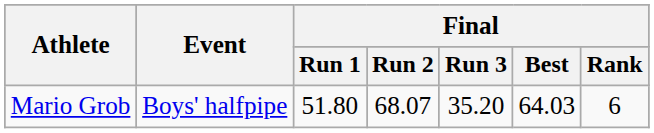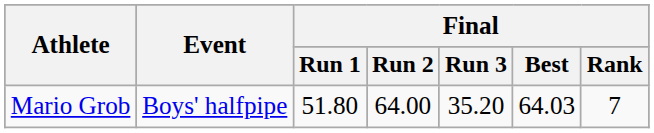Mario Grob | Final / Run 2: 68.07 -> 64.00
Mario Grob | Final / Rank: 6 -> 7
